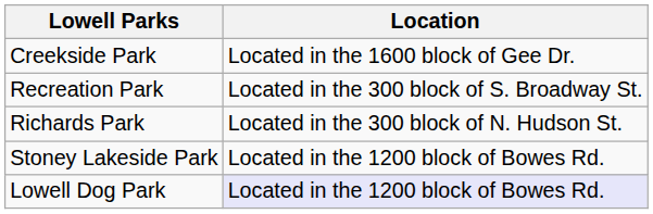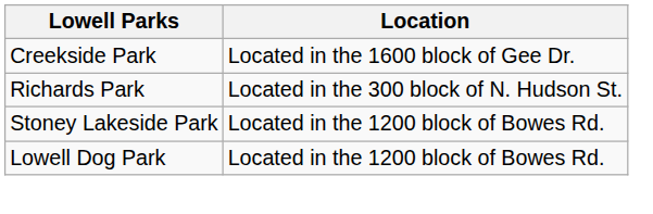- row: Recreation Park | Located in the 300 block of S. Broadway St.
Lowell Dog Park | Location: lavender background -> no background
